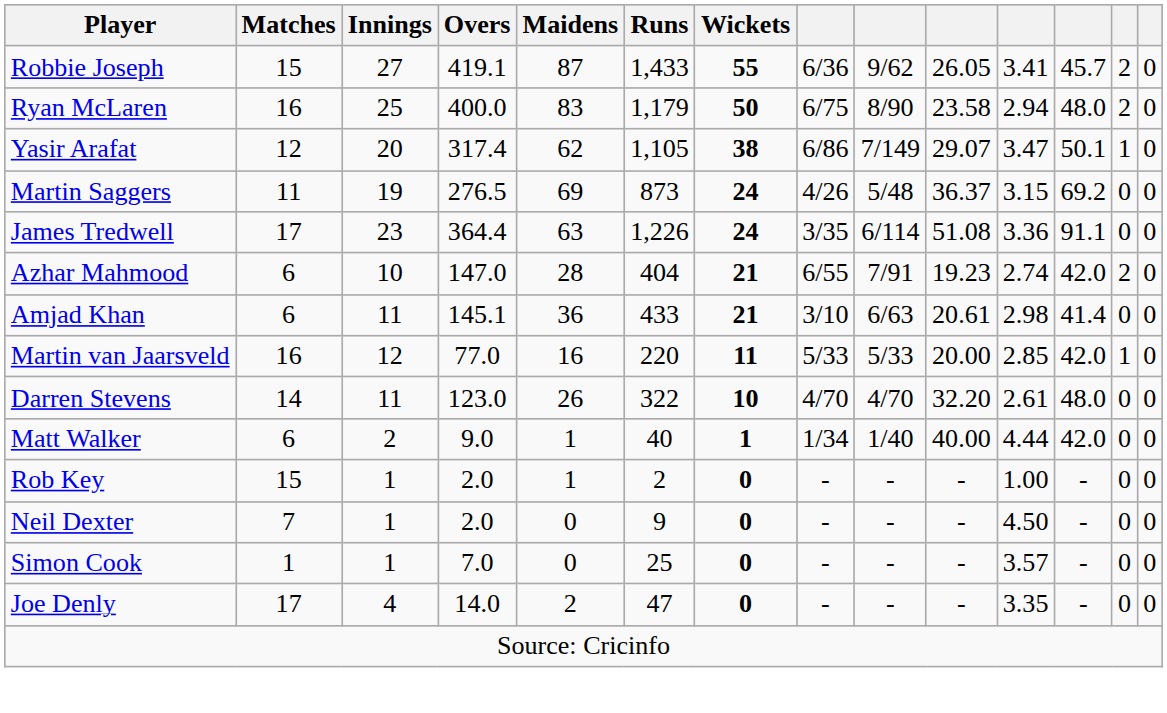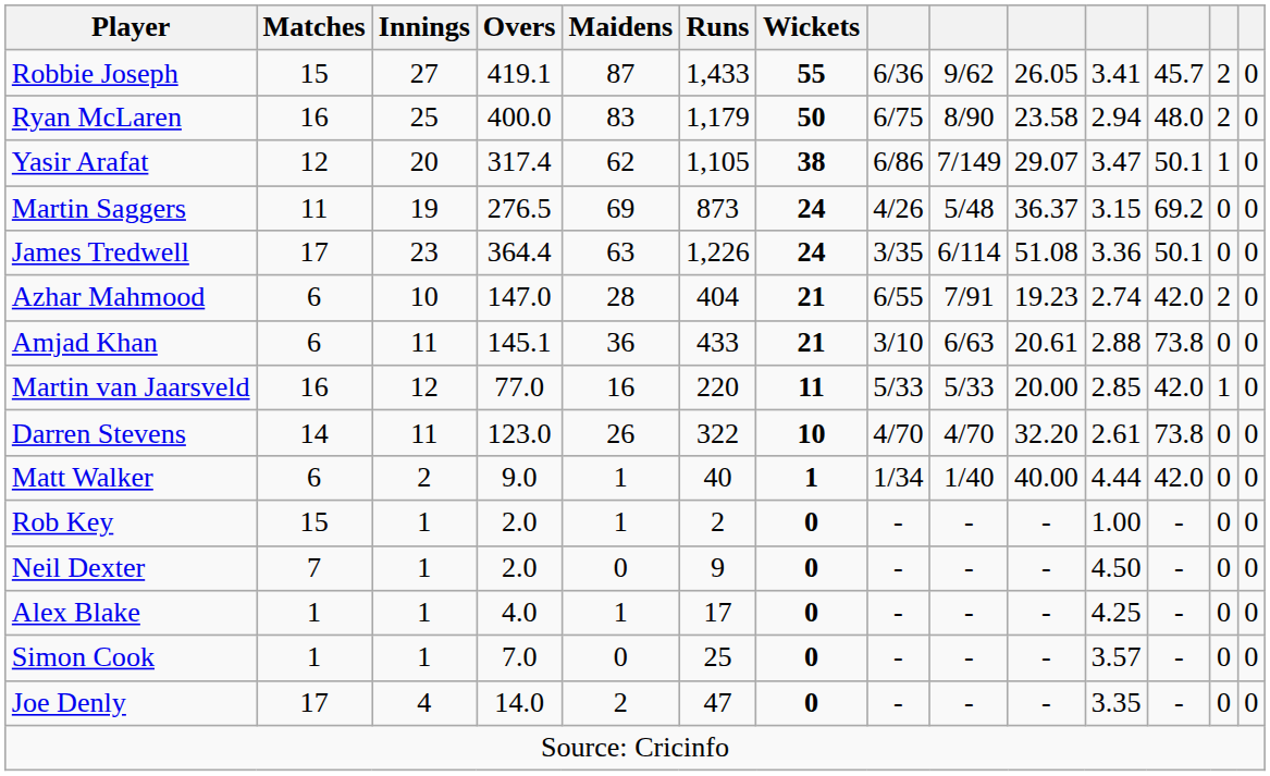James Tredwell | column 12: 91.1 -> 50.1
Amjad Khan | column 11: 2.98 -> 2.88
Amjad Khan | column 12: 41.4 -> 73.8
Darren Stevens | column 12: 48.0 -> 73.8
+ row: Alex Blake | 1 | 1 | 4.0 | 1 | 17 | 0 | - | - | - | 4.25 | - | 0 | 0
